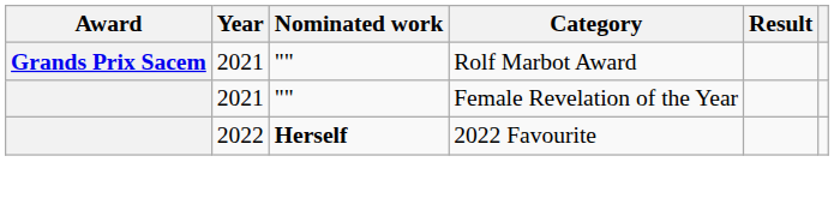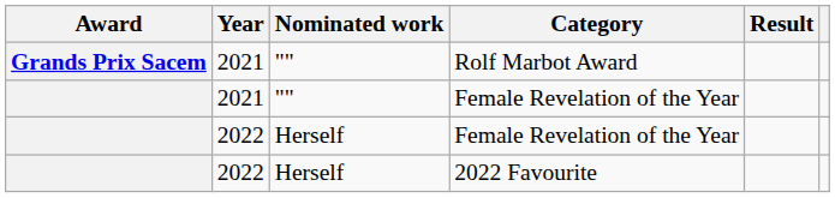+ row: 2022 | Herself | Female Revelation of the Year
2022 Favourite | Nominated work: bold -> normal
